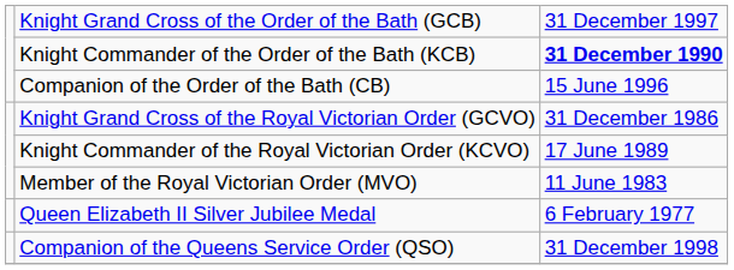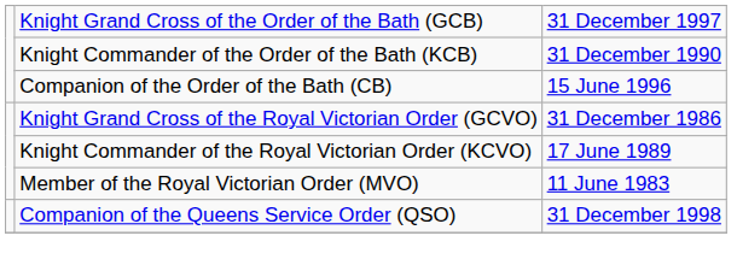Knight Commander of the Order of the Bath (KCB) | column 3: bold -> normal
- row: Queen Elizabeth II Silver Jubilee Medal | 6 February 1977
